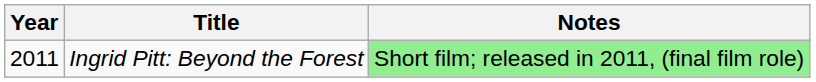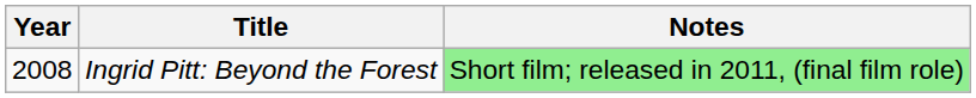Ingrid Pitt: Beyond the Forest | Year: 2011 -> 2008
